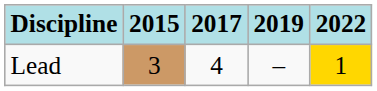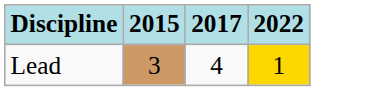- column: 2019 | –
